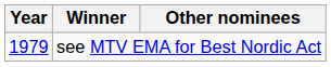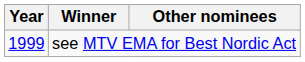see MTV EMA for Best Nordic Act | Year: 1979 -> 1999
